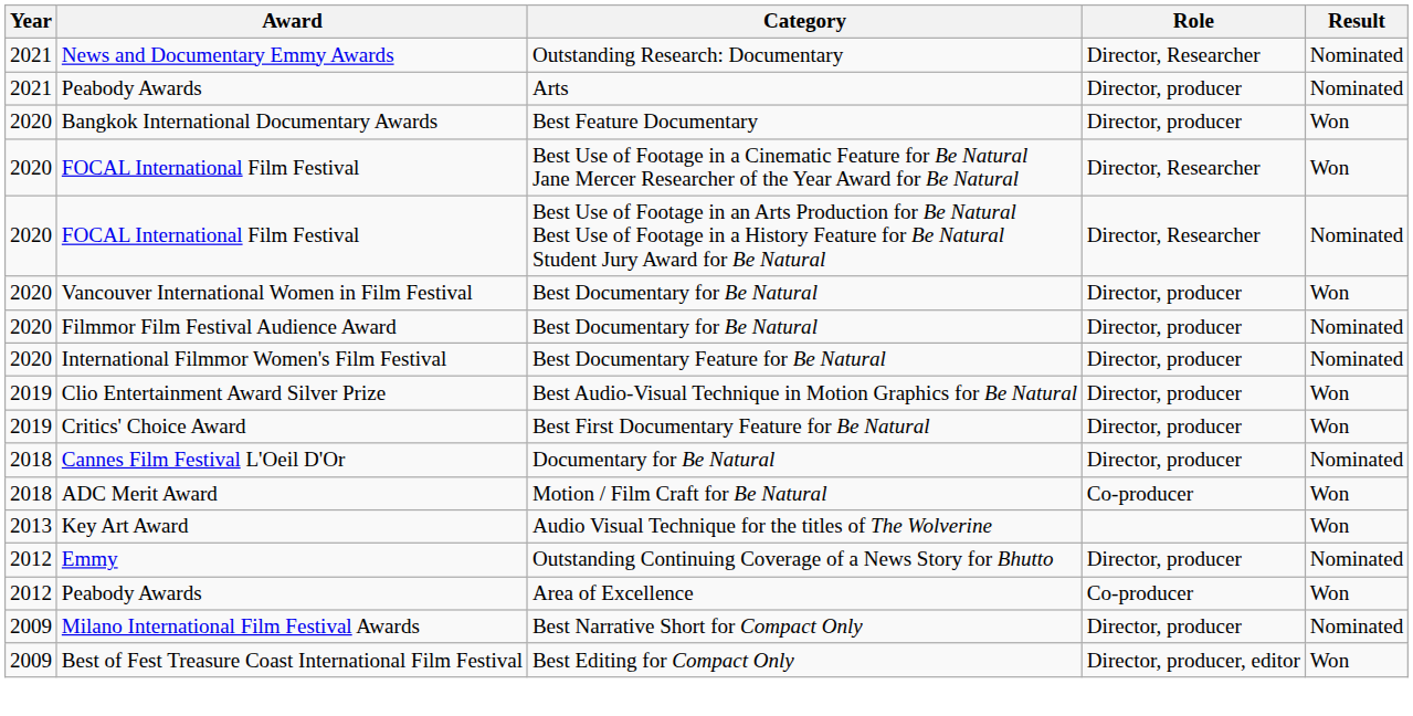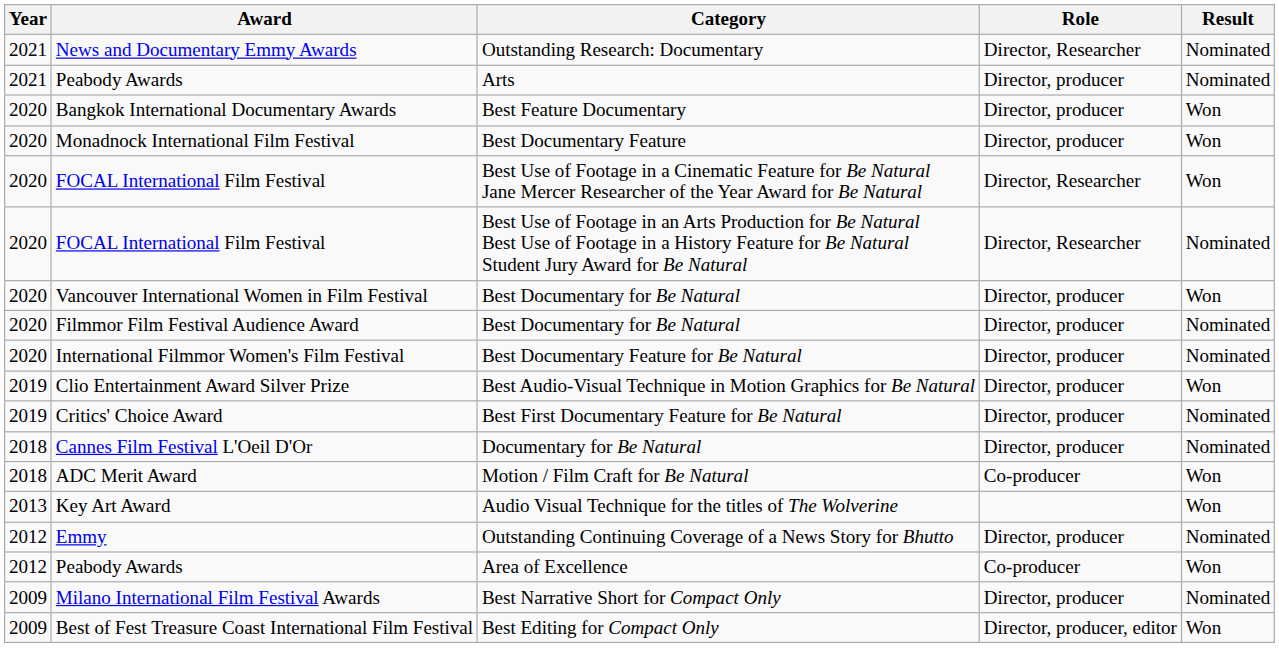+ row: 2020 | Monadnock International Film Festival | Best Documentary Feature | Director, producer | Won
Best First Documentary Feature for Be Natural | Result: Won -> Nominated
